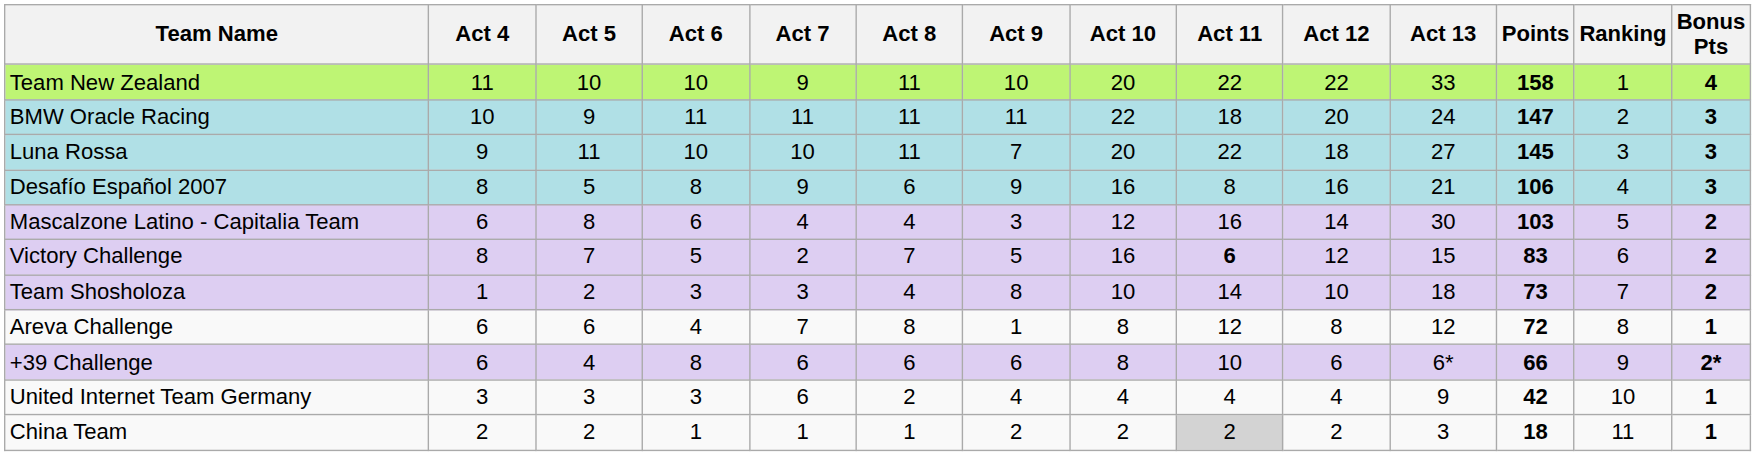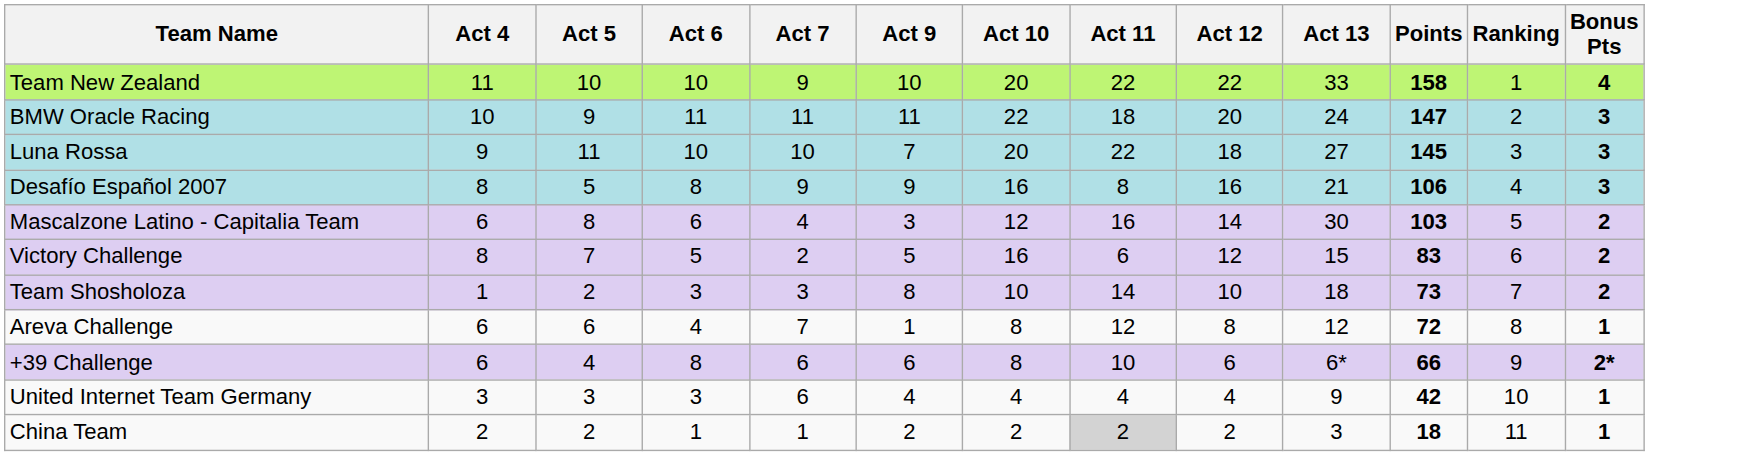- column: Act 8 | 11 | 11 | 11 | 6 | 4 | 7 | 4 | 8 | 6 | 2 | 1
Victory Challenge | Act 11: bold -> normal
